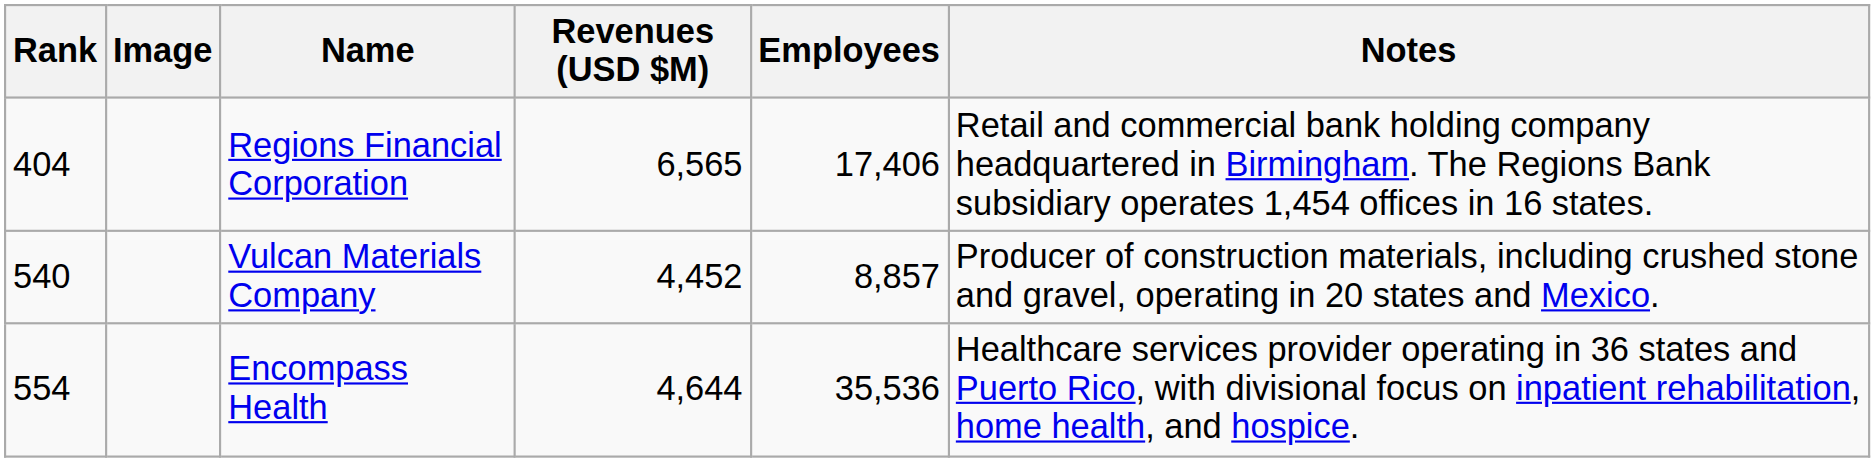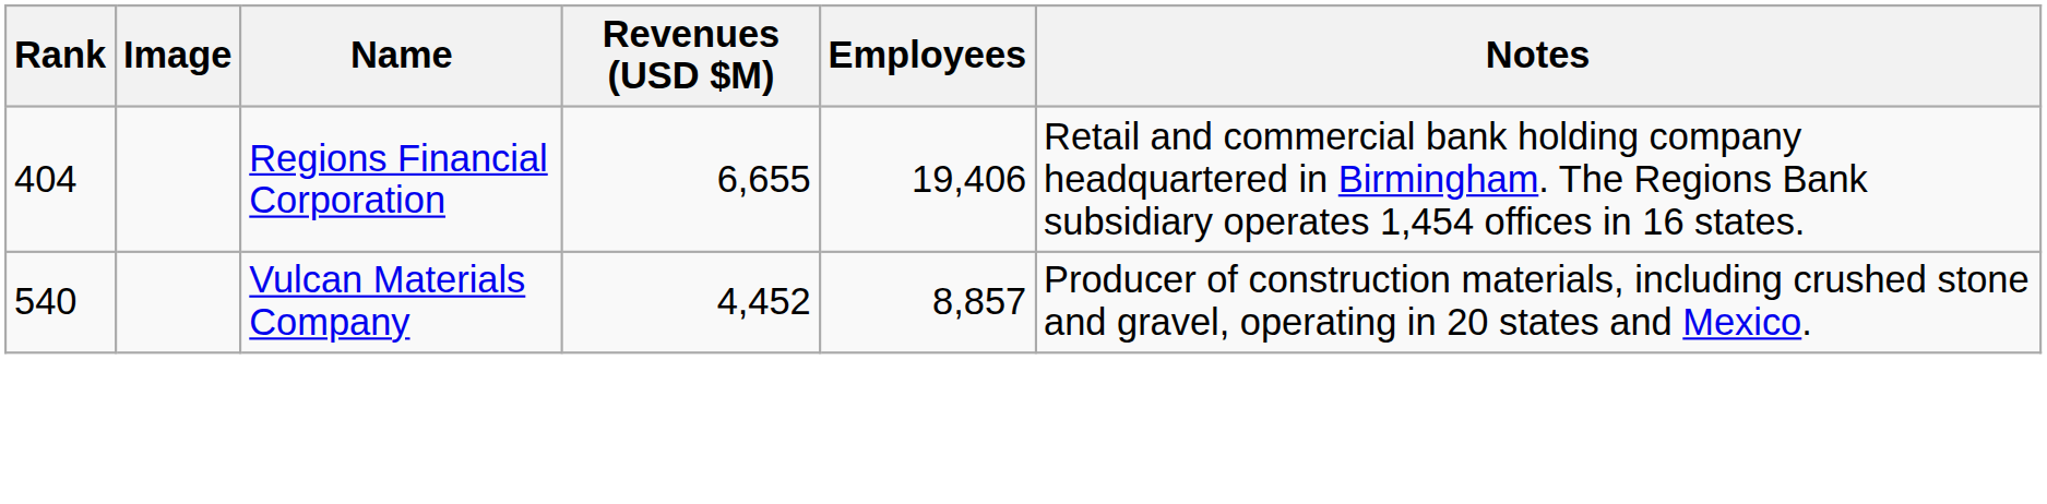Regions Financial Corporation | Revenues (USD $M): 6,565 -> 6,655
Regions Financial Corporation | Employees: 17,406 -> 19,406
- row: 554 | Encompass Health | 4,644 | 35,536 | Healthcare services provider operating in 36 states and Puerto Rico, with divisional focus on inpatient rehabilitation, home health, and hospice.
